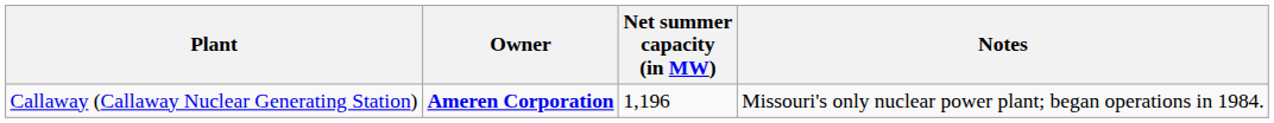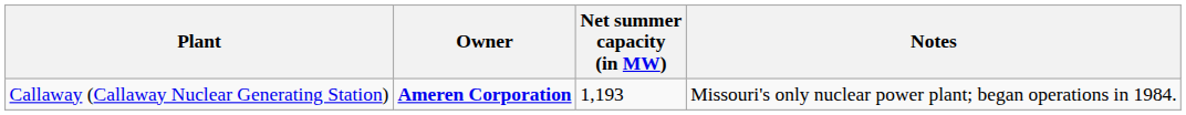Callaway (Callaway Nuclear Generating Station) | Net summer capacity (in MW): 1,196 -> 1,193
